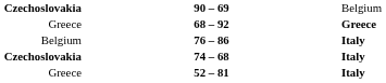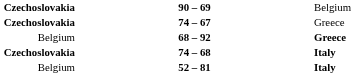+ row: Czechoslovakia | 74 – 67 | Greece
68 – 92 | column 1: Greece -> Belgium
- row: Belgium | 76 – 86 | Italy
52 – 81 | column 1: Greece -> Belgium
